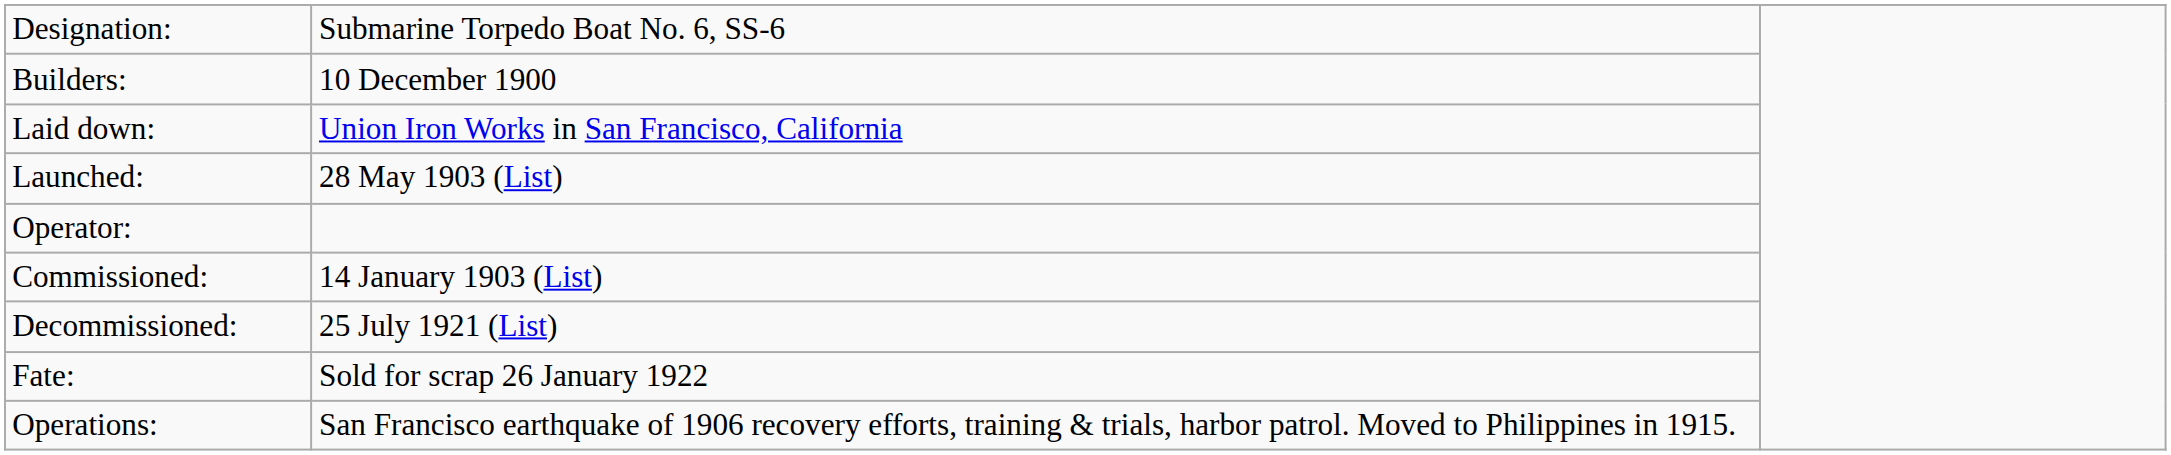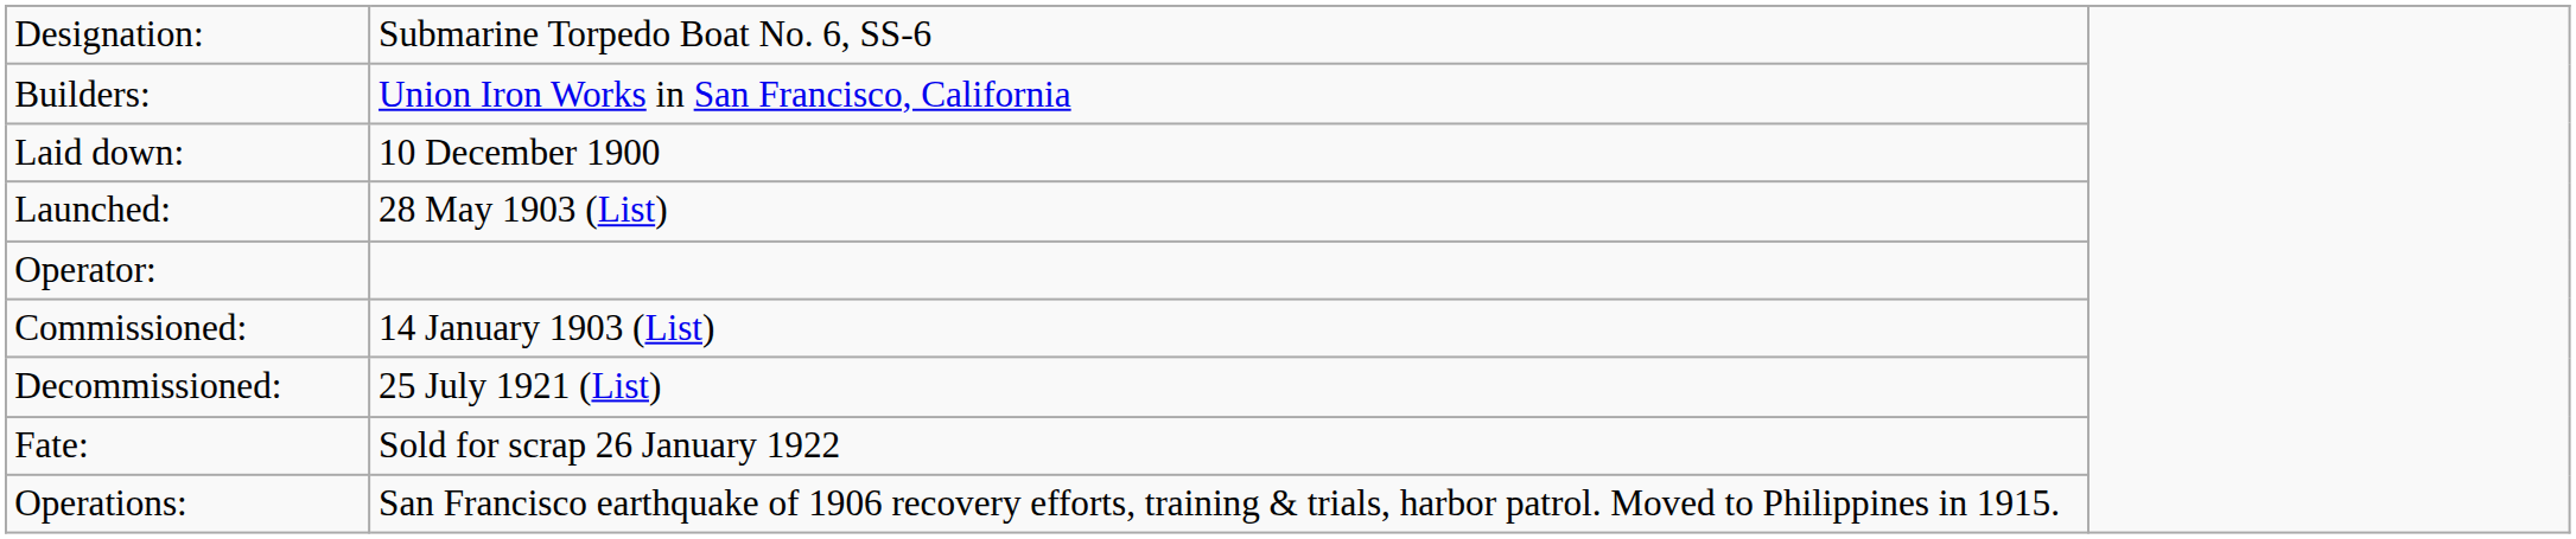Builders: | column 2: 10 December 1900 -> Union Iron Works in San Francisco, California
Laid down: | column 2: Union Iron Works in San Francisco, California -> 10 December 1900
